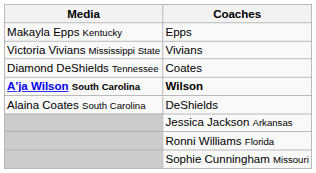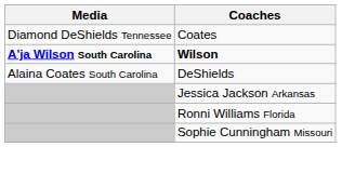- row: Makayla Epps Kentucky | Epps
- row: Victoria Vivians Mississippi State | Vivians
